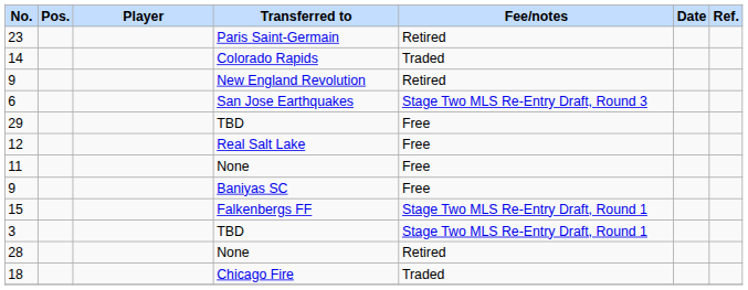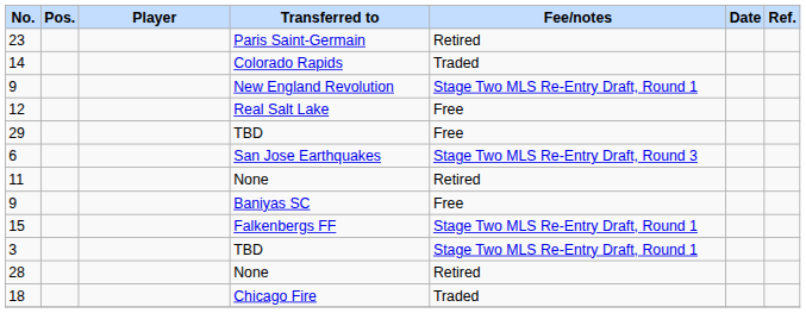9 / New England Revolution | Fee/notes: Retired -> Stage Two MLS Re-Entry Draft, Round 1
rows swapped: 6 <-> 12
11 | Fee/notes: Free -> Retired
